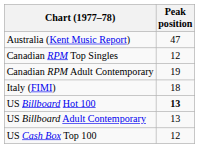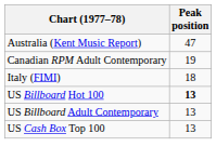- row: Canadian RPM Top Singles | 12
US Cash Box Top 100 | Peak position: 12 -> 13
